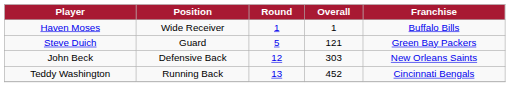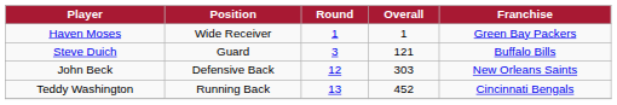Haven Moses | Franchise: Buffalo Bills -> Green Bay Packers
Steve Duich | Round: 5 -> 3
Steve Duich | Franchise: Green Bay Packers -> Buffalo Bills
